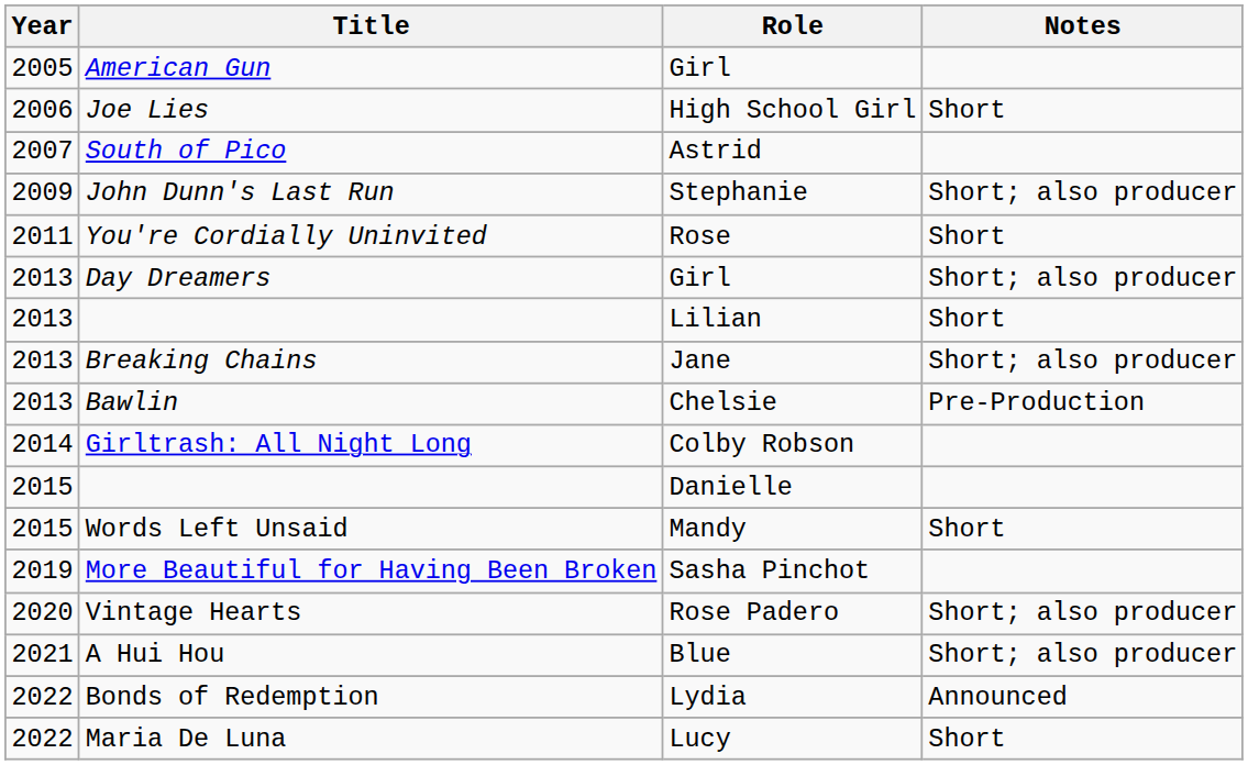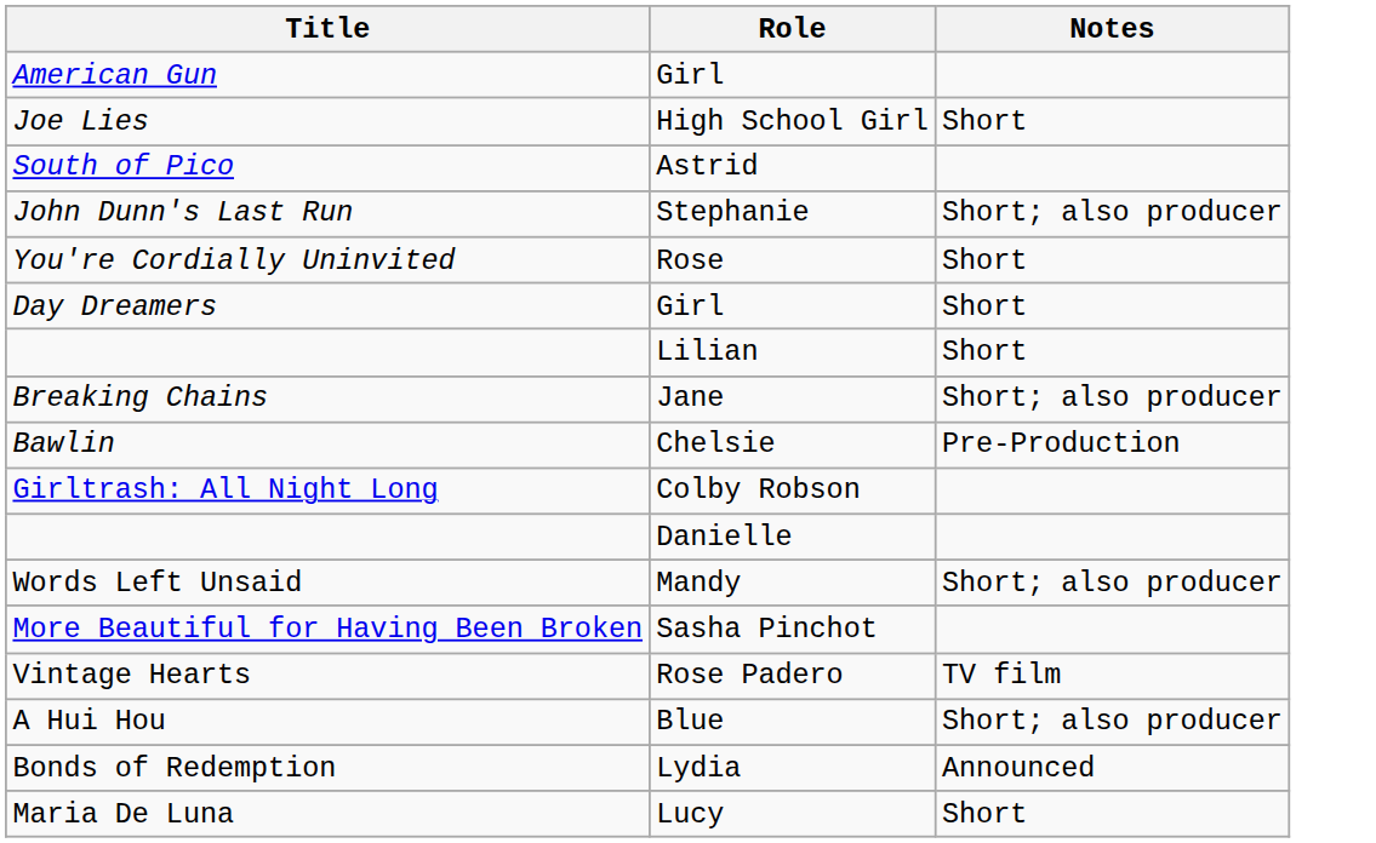- column: Year | 2005 | 2006 | 2007 | 2009 | 2011 | 2013 | 2013 | 2013 | 2013 | 2014 | 2015 | 2015 | 2019 | 2020 | 2021 | 2022 | 2022
Day Dreamers | Notes: Short; also producer -> Short
Words Left Unsaid | Notes: Short -> Short; also producer
Vintage Hearts | Notes: Short; also producer -> TV film
